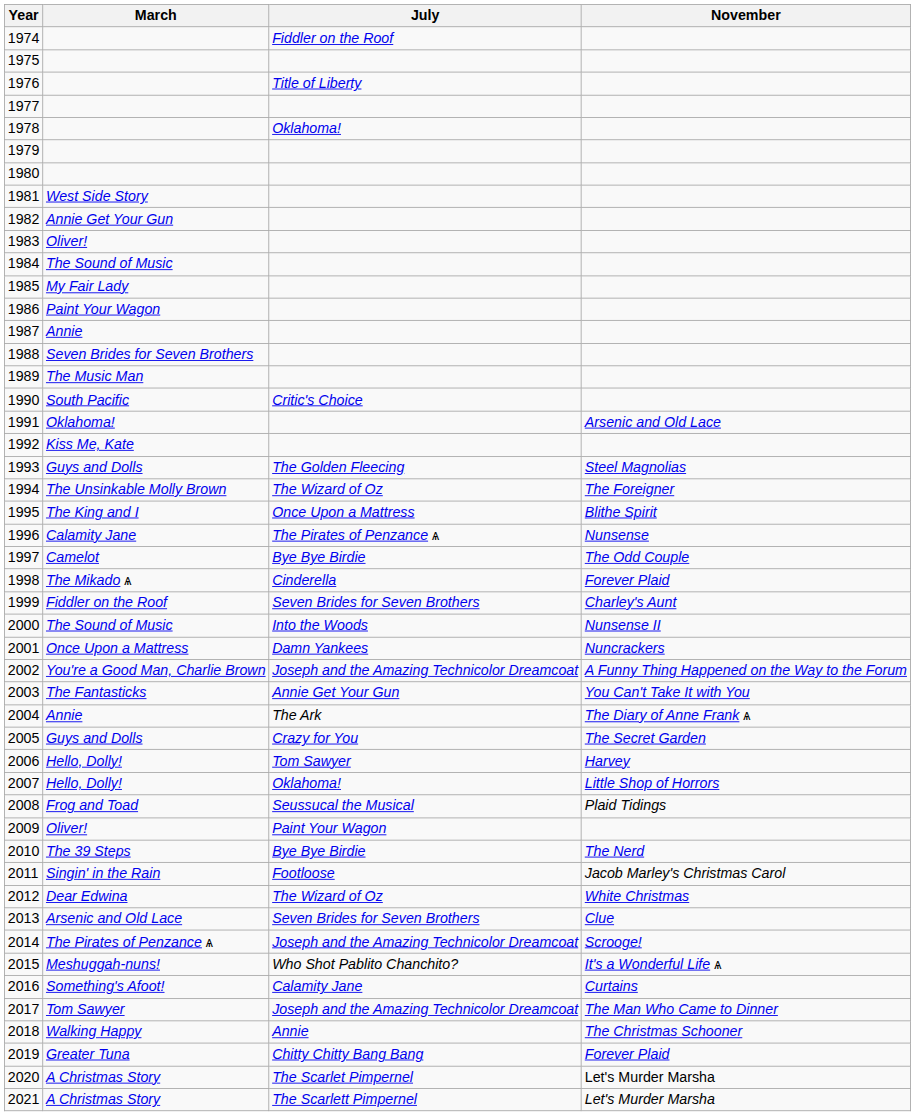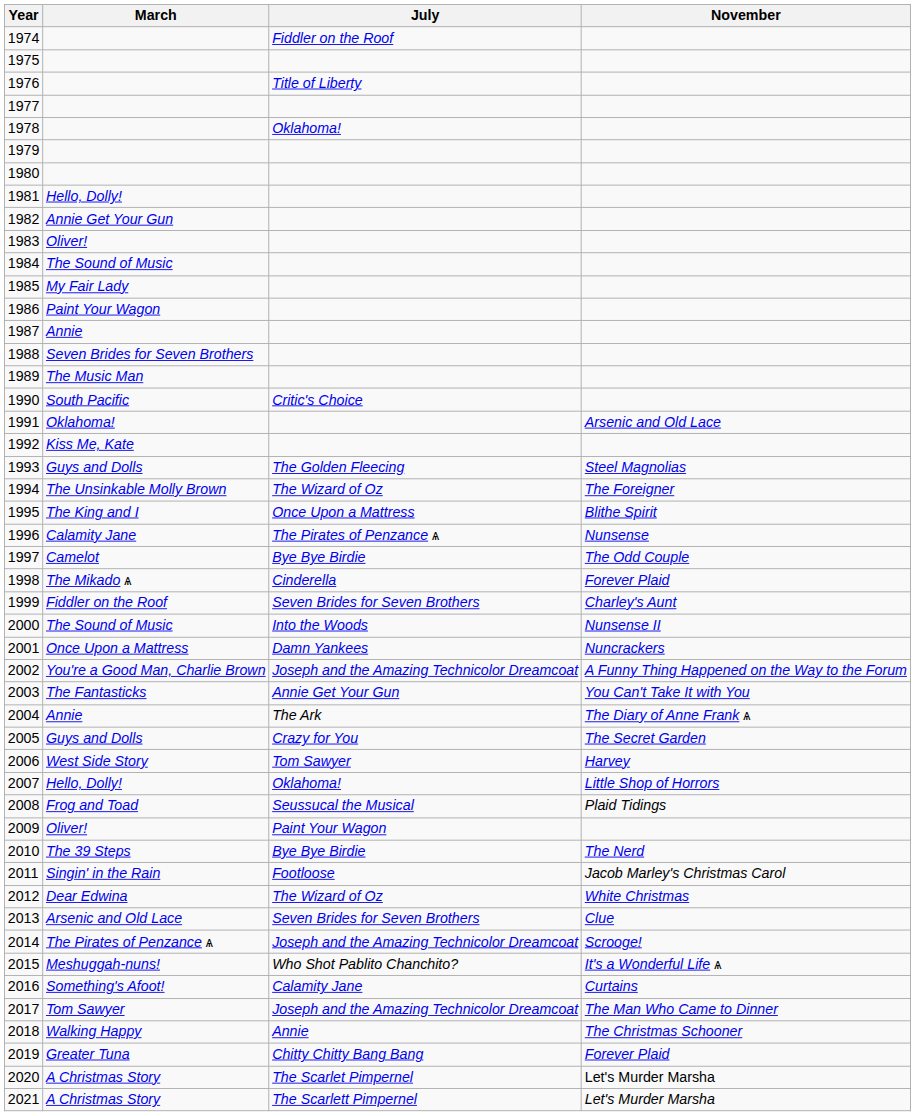1981 | March: West Side Story -> Hello, Dolly!
2006 | March: Hello, Dolly! -> West Side Story
